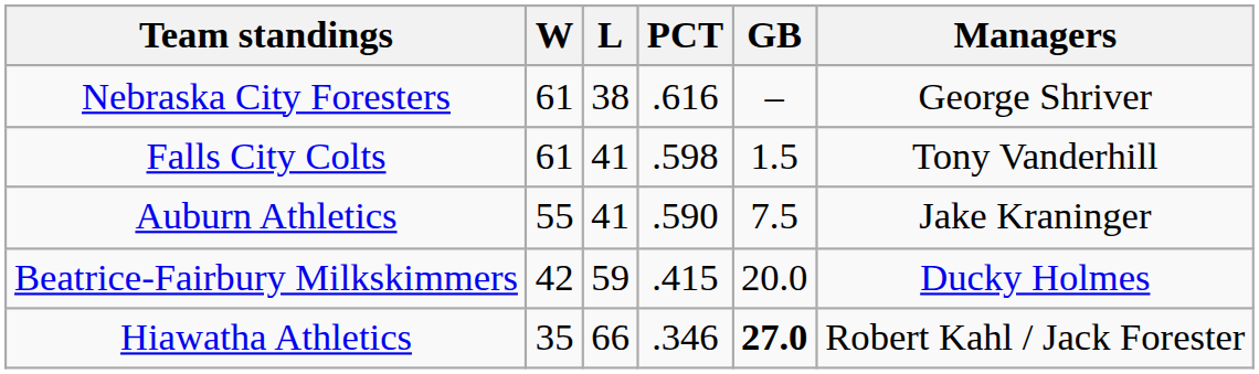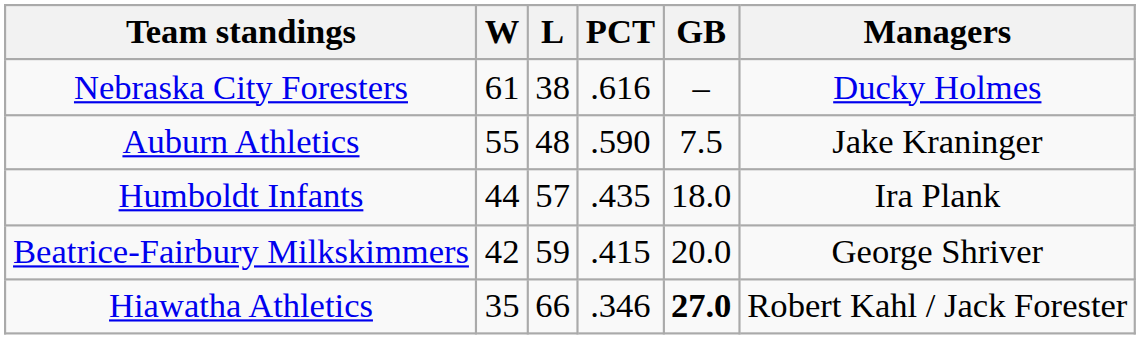Nebraska City Foresters | Managers: George Shriver -> Ducky Holmes
- row: Falls City Colts | 61 | 41 | .598 | 1.5 | Tony Vanderhill
Auburn Athletics | L: 41 -> 48
+ row: Humboldt Infants | 44 | 57 | .435 | 18.0 | Ira Plank
Beatrice-Fairbury Milkskimmers | Managers: Ducky Holmes -> George Shriver
